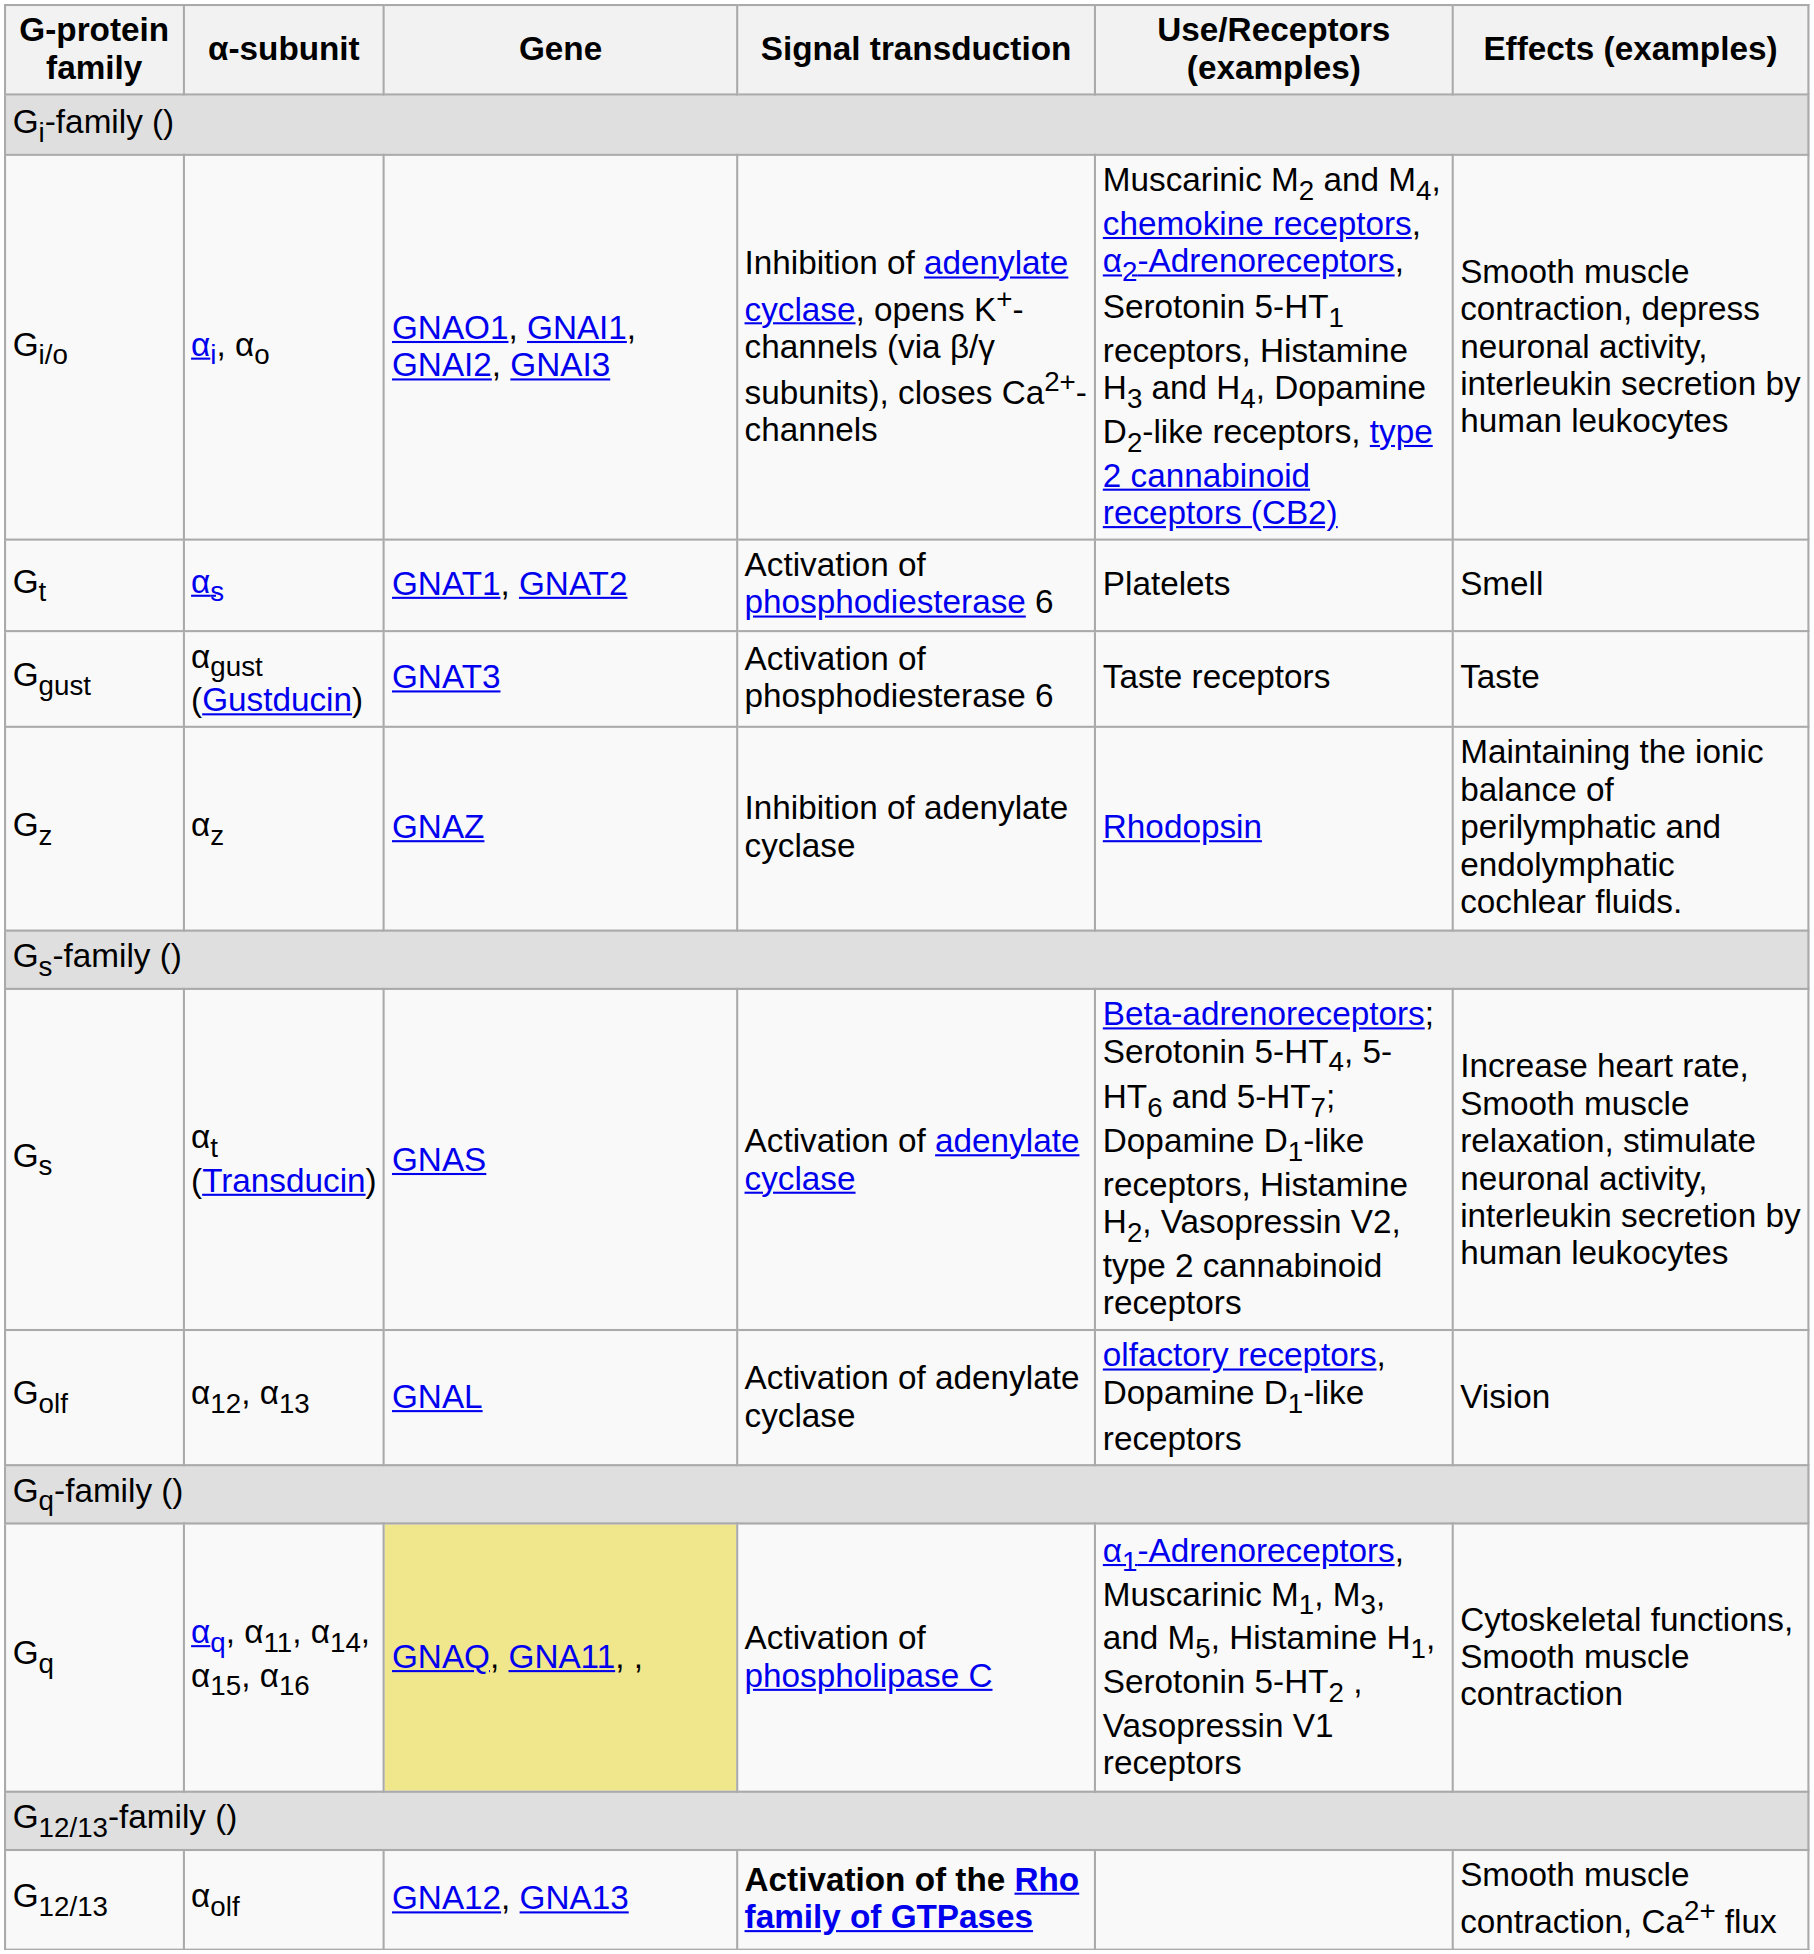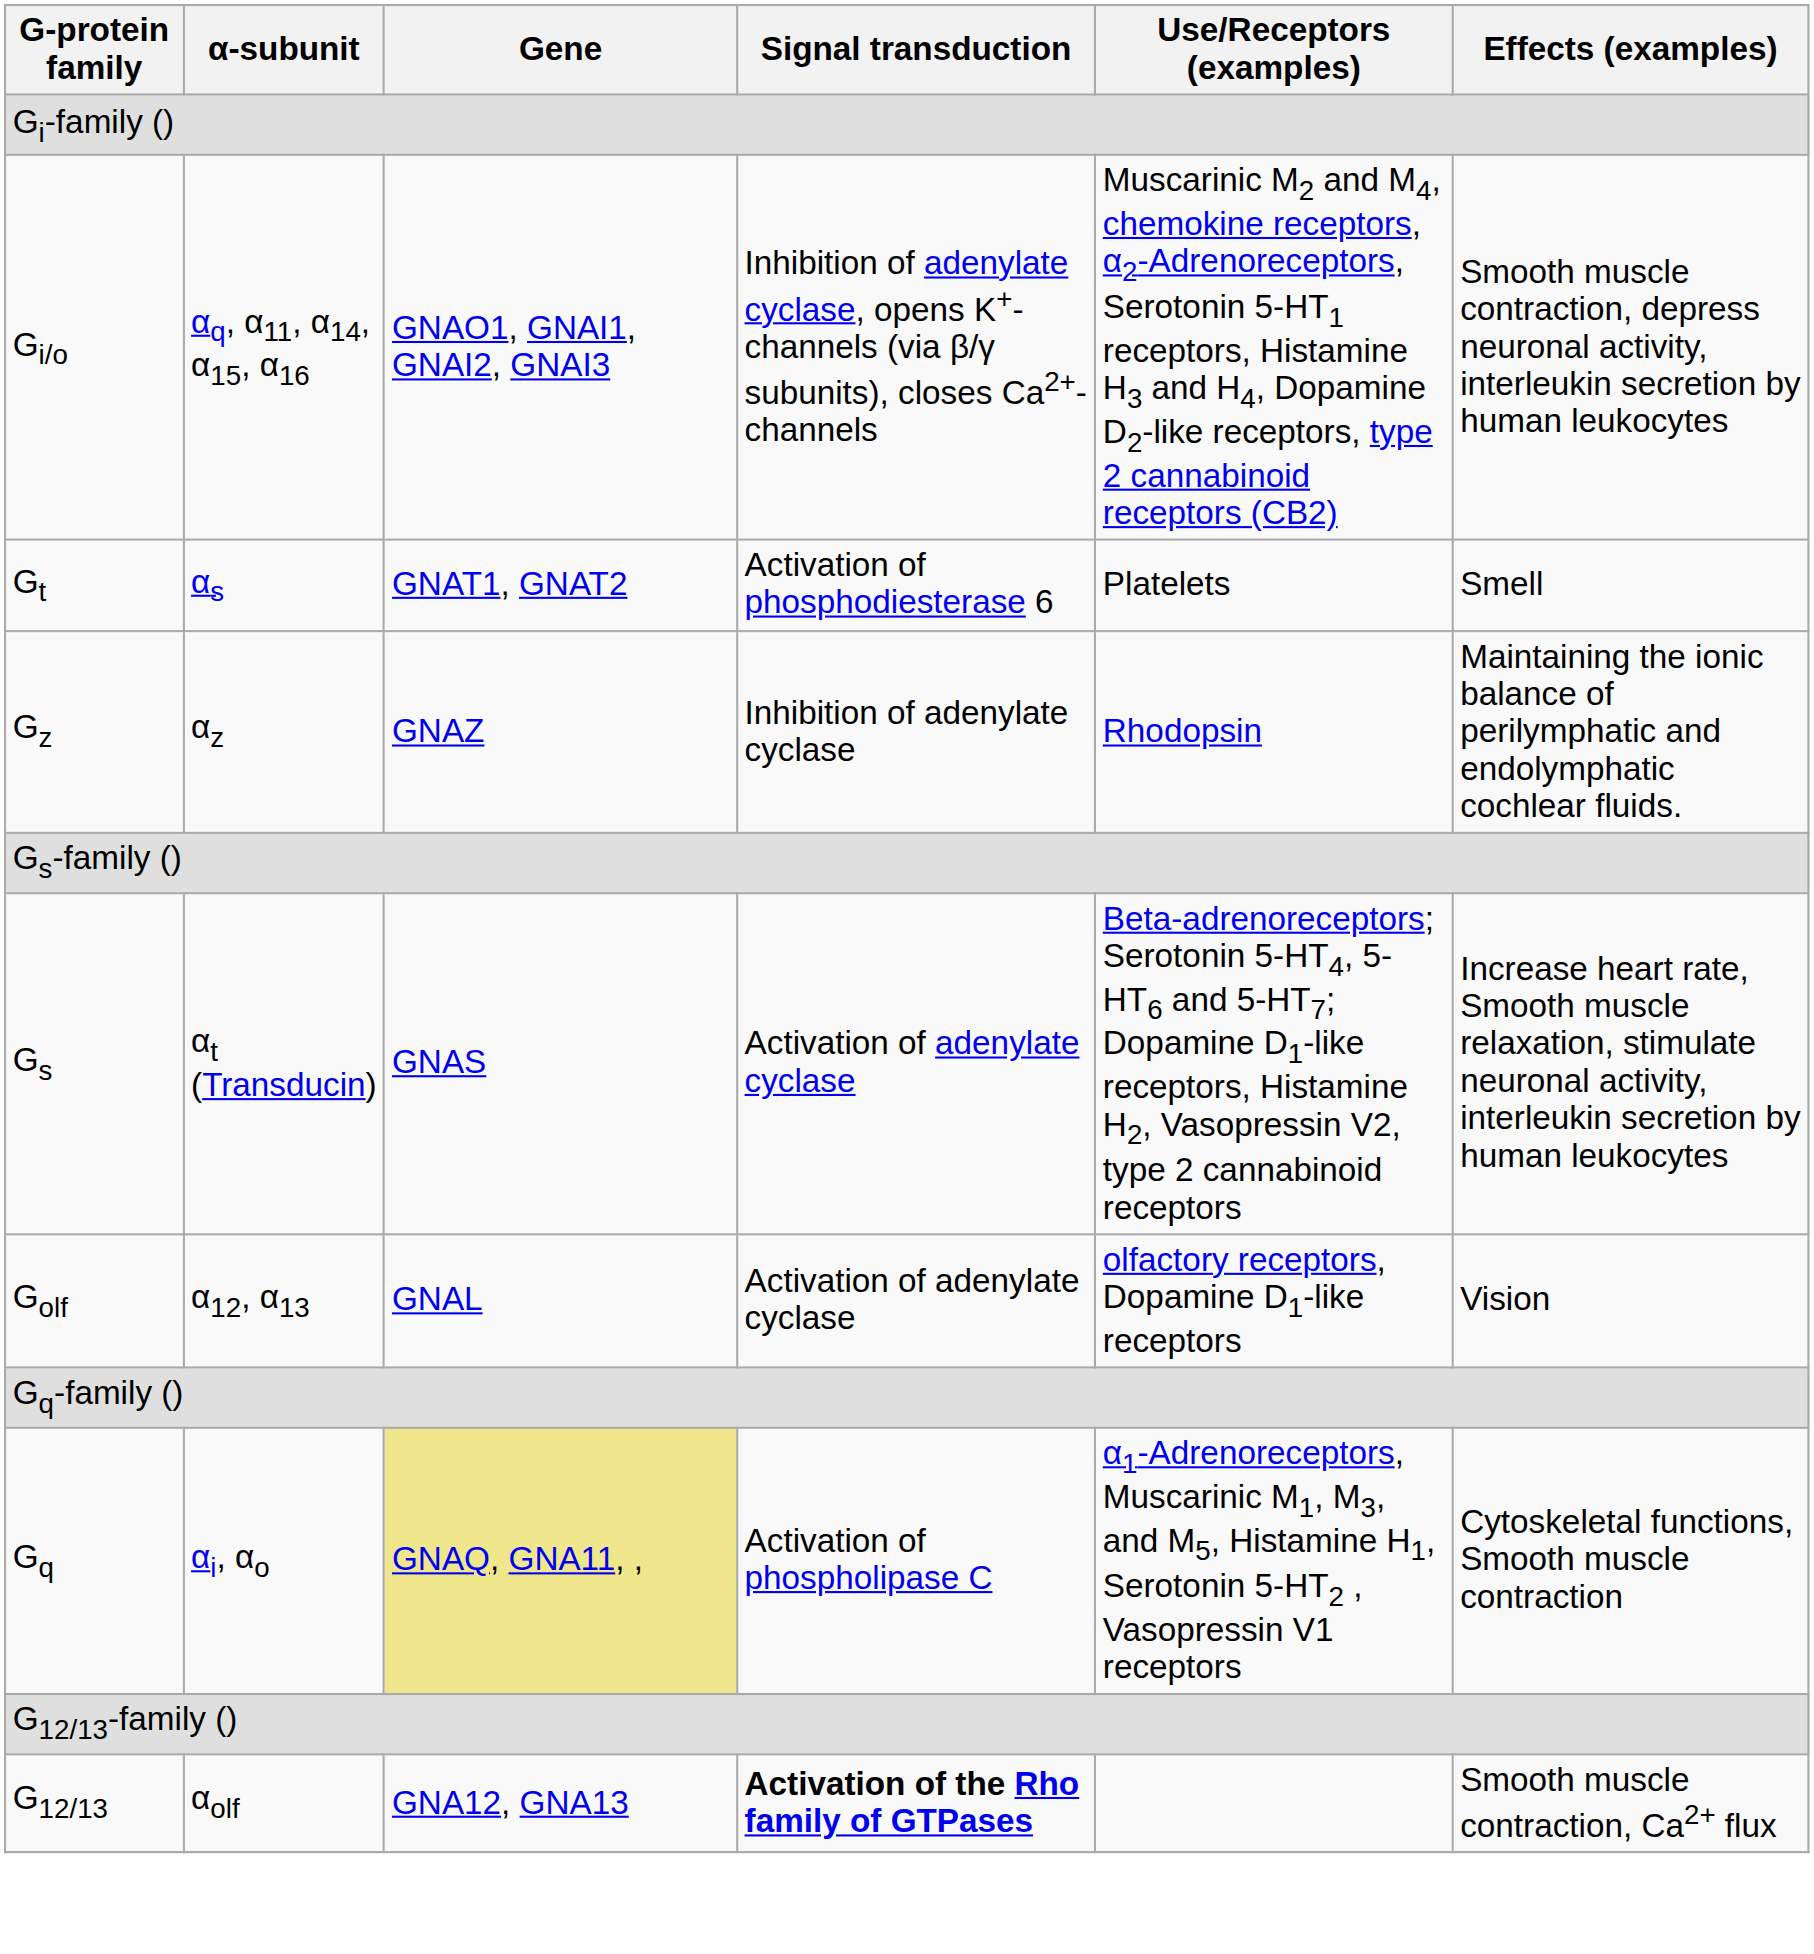Gi/o | α-subunit: αi, αo -> αq, α11, α14, α15, α16
- row: Ggust | αgust (Gustducin) | GNAT3 | Activation of phosphodiesterase 6 | Taste receptors | Taste
Gq | α-subunit: αq, α11, α14, α15, α16 -> αi, αo
